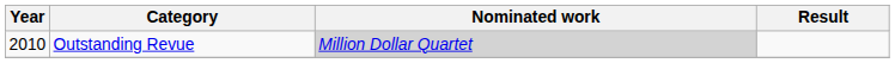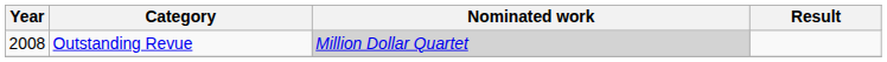Outstanding Revue | Year: 2010 -> 2008
